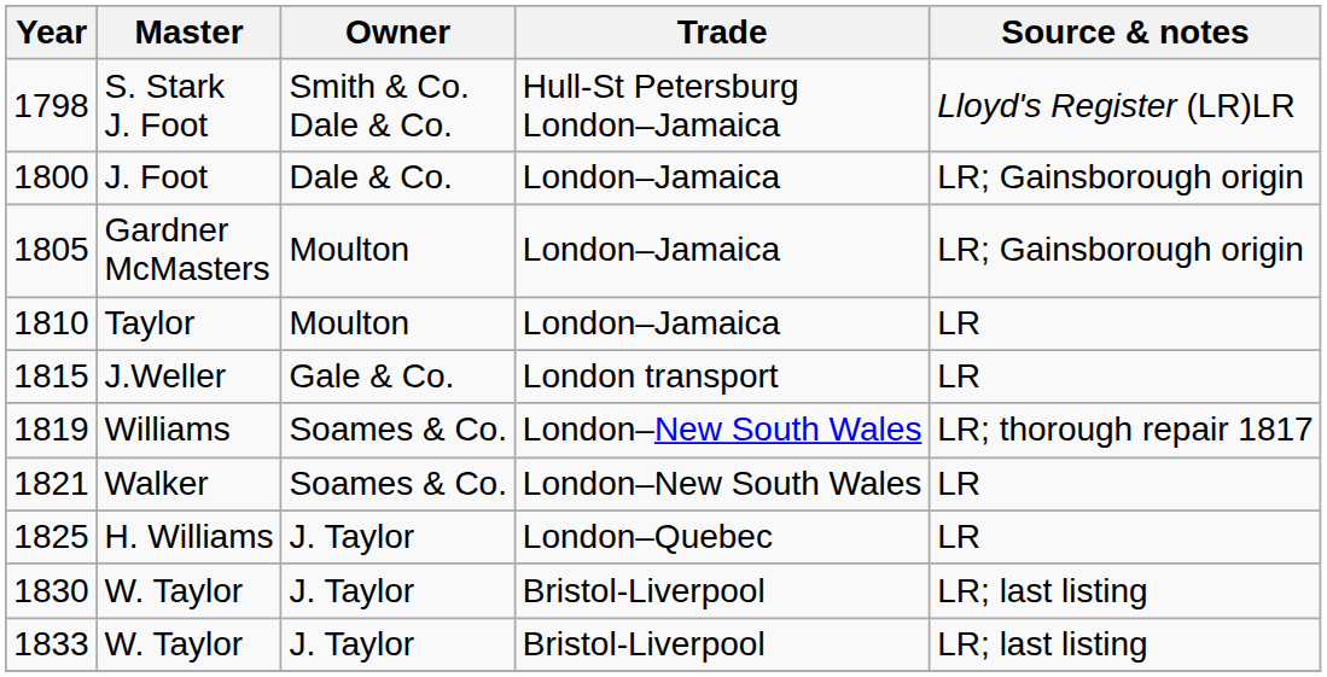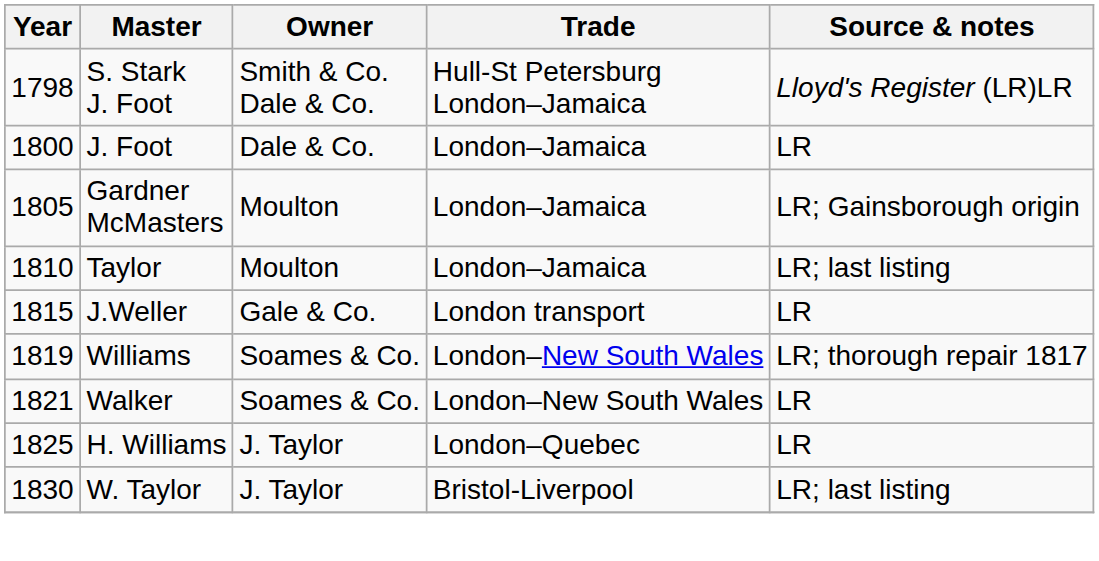J. Foot | Source & notes: LR; Gainsborough origin -> LR
Taylor | Source & notes: LR -> LR; last listing
- row: 1833 | W. Taylor | J. Taylor | Bristol-Liverpool | LR; last listing
